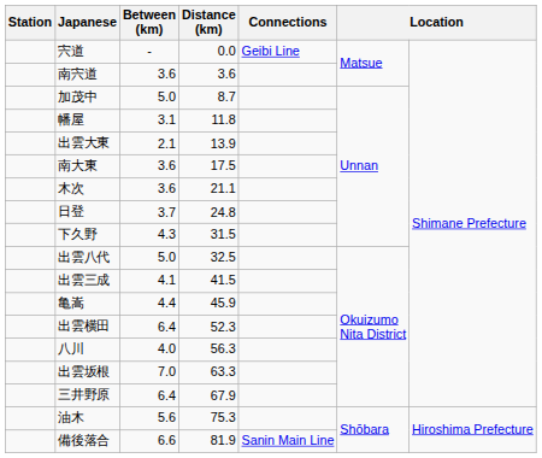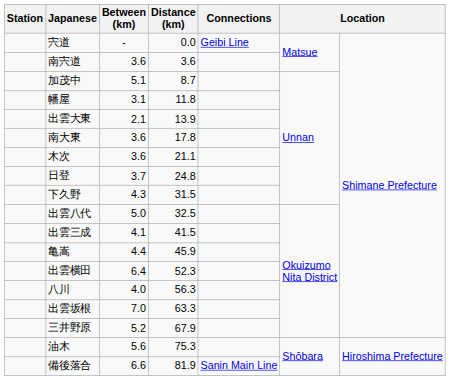加茂中 | Between (km): 5.0 -> 5.1
南大東 | Distance (km): 17.5 -> 17.8
三井野原 | Between (km): 6.4 -> 5.2
